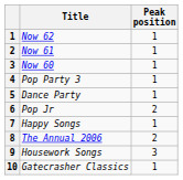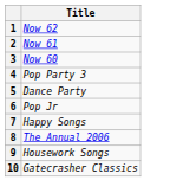- column: Peak position | 1 | 1 | 1 | 1 | 1 | 2 | 1 | 2 | 3 | 1
